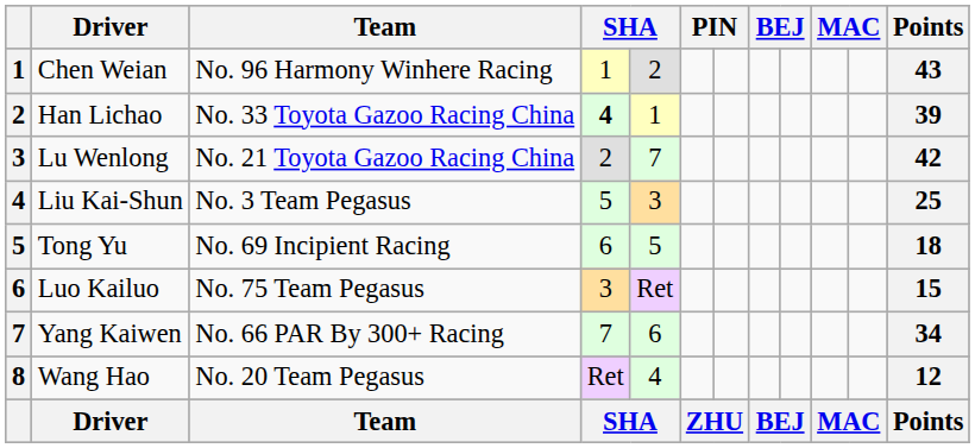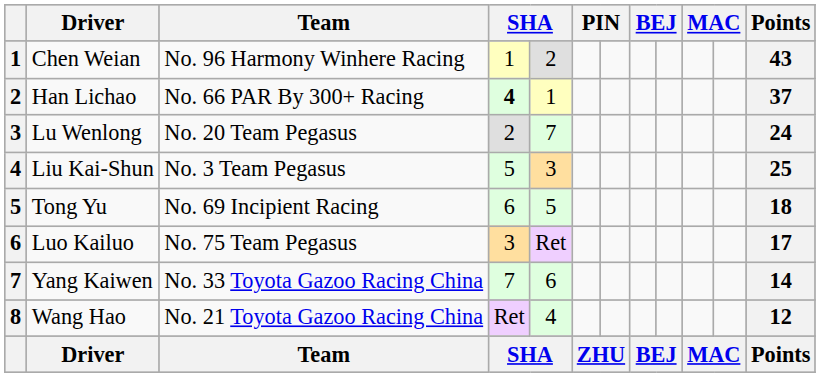Han Lichao | Team: No. 33 Toyota Gazoo Racing China -> No. 66 PAR By 300+ Racing
Han Lichao | Points: 39 -> 37
Lu Wenlong | Team: No. 21 Toyota Gazoo Racing China -> No. 20 Team Pegasus
Lu Wenlong | Points: 42 -> 24
Luo Kailuo | Points: 15 -> 17
Yang Kaiwen | Team: No. 66 PAR By 300+ Racing -> No. 33 Toyota Gazoo Racing China
Yang Kaiwen | Points: 34 -> 14
Wang Hao | Team: No. 20 Team Pegasus -> No. 21 Toyota Gazoo Racing China
